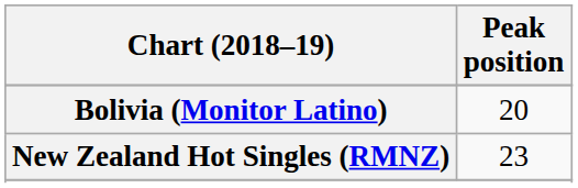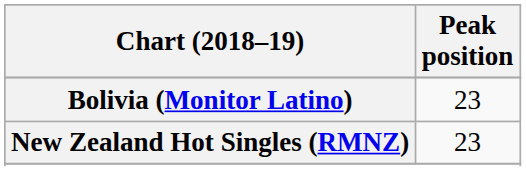Bolivia (Monitor Latino) | Peak position: 20 -> 23
